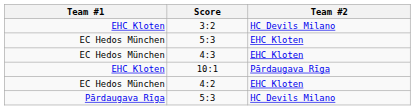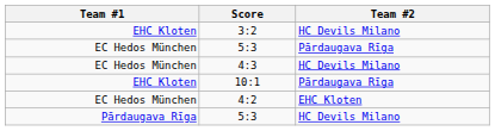EC Hedos München / 5:3 | Team #2: EHC Kloten -> Pārdaugava Rīga
4:3 | Team #2: EHC Kloten -> HC Devils Milano
